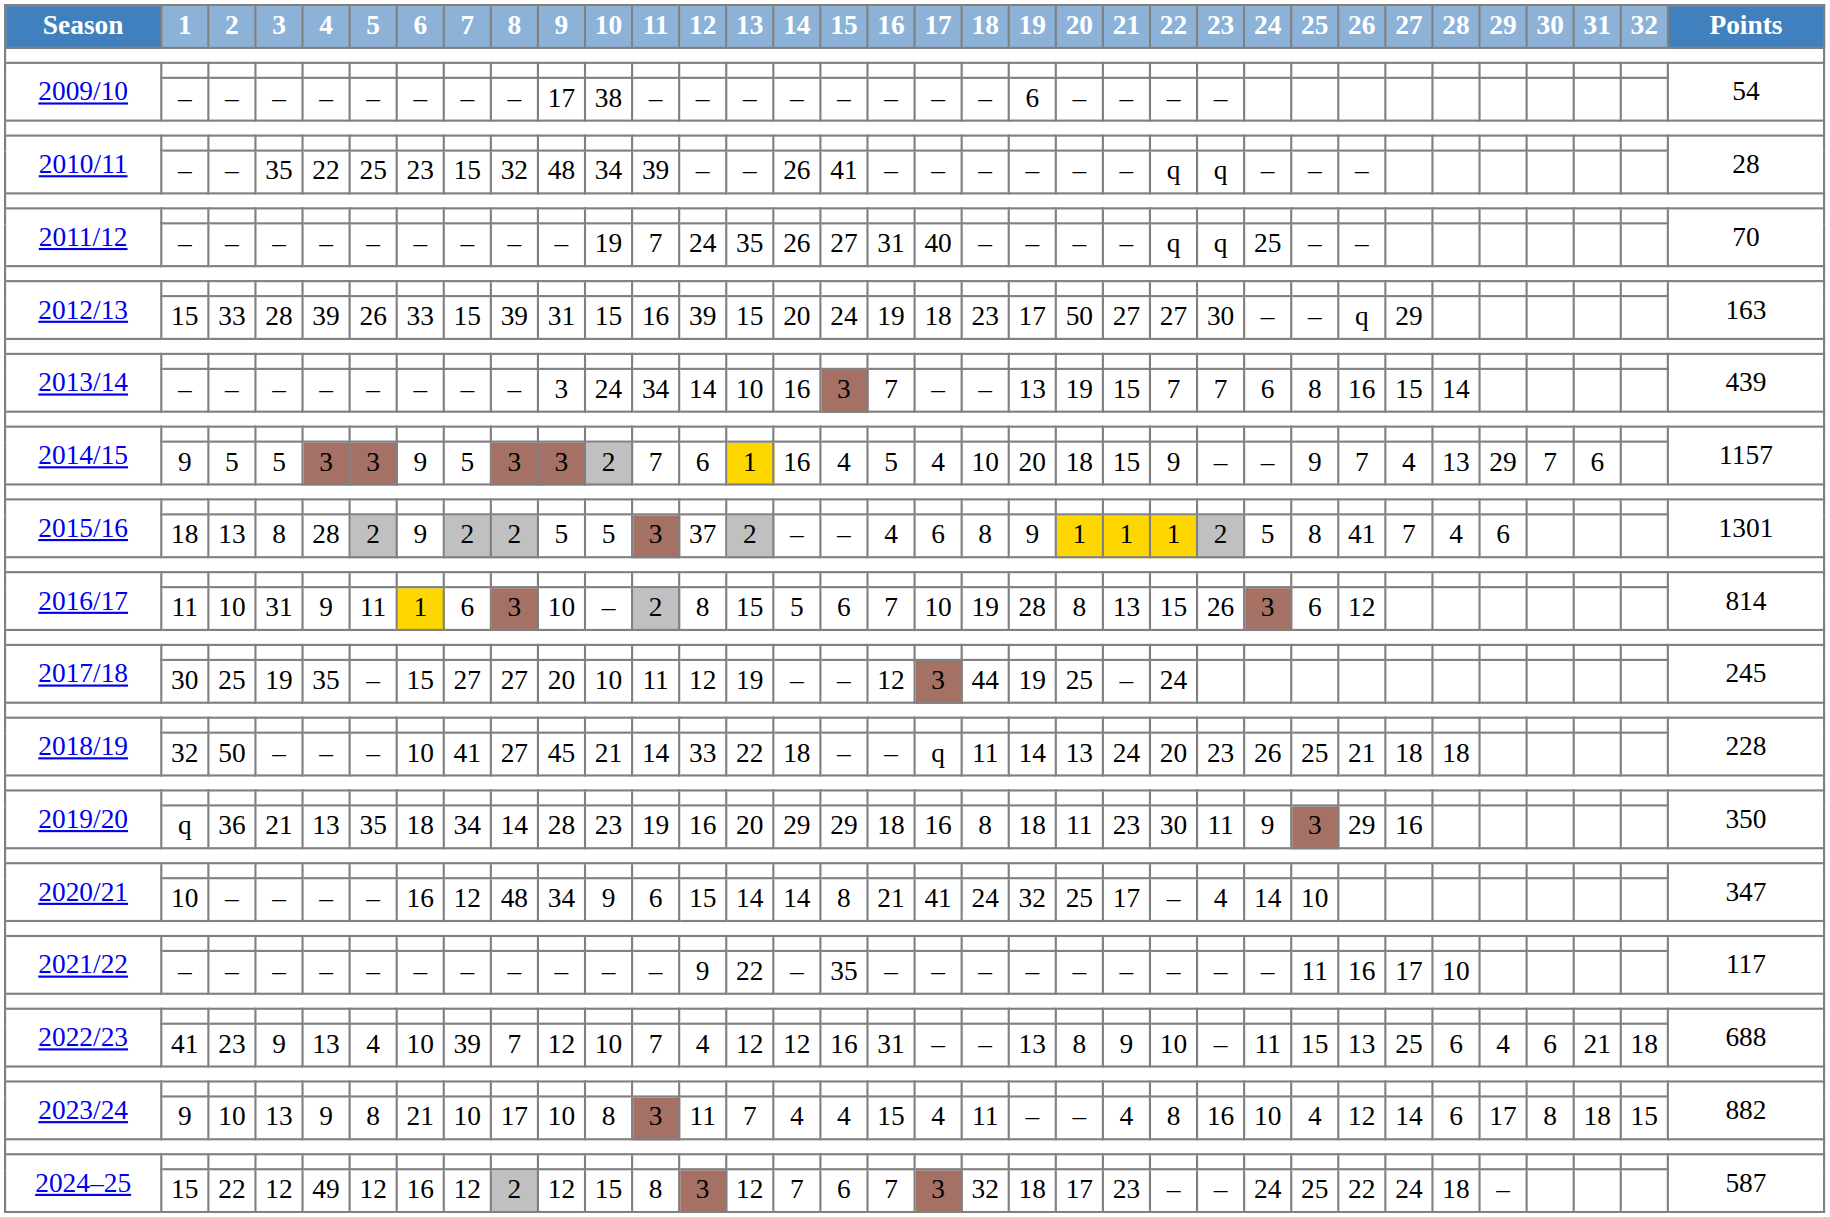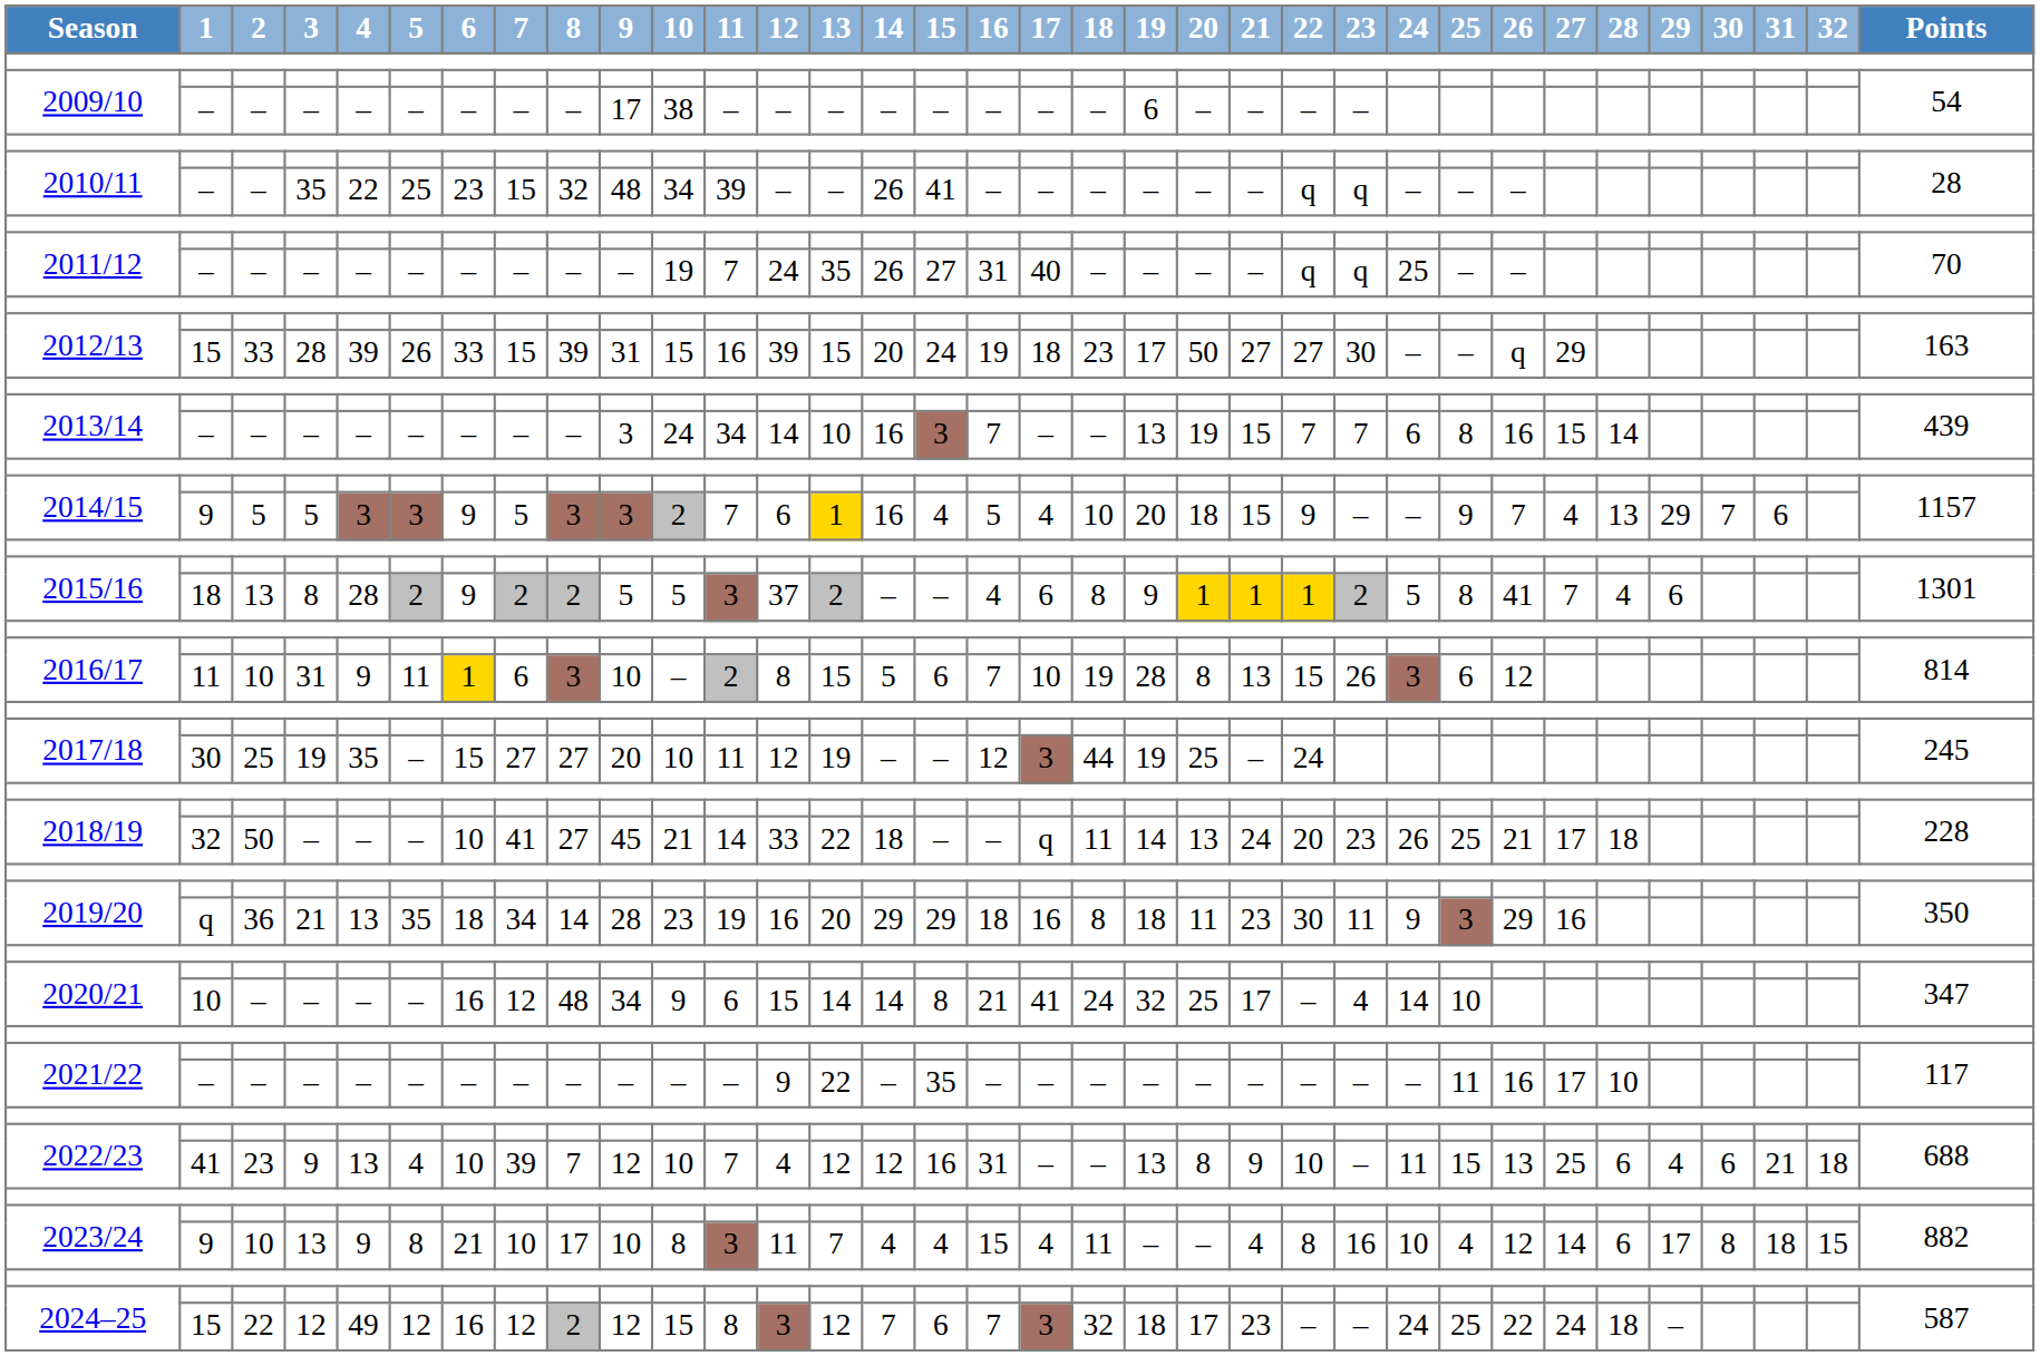2018/19 / – | 27: 18 -> 17
